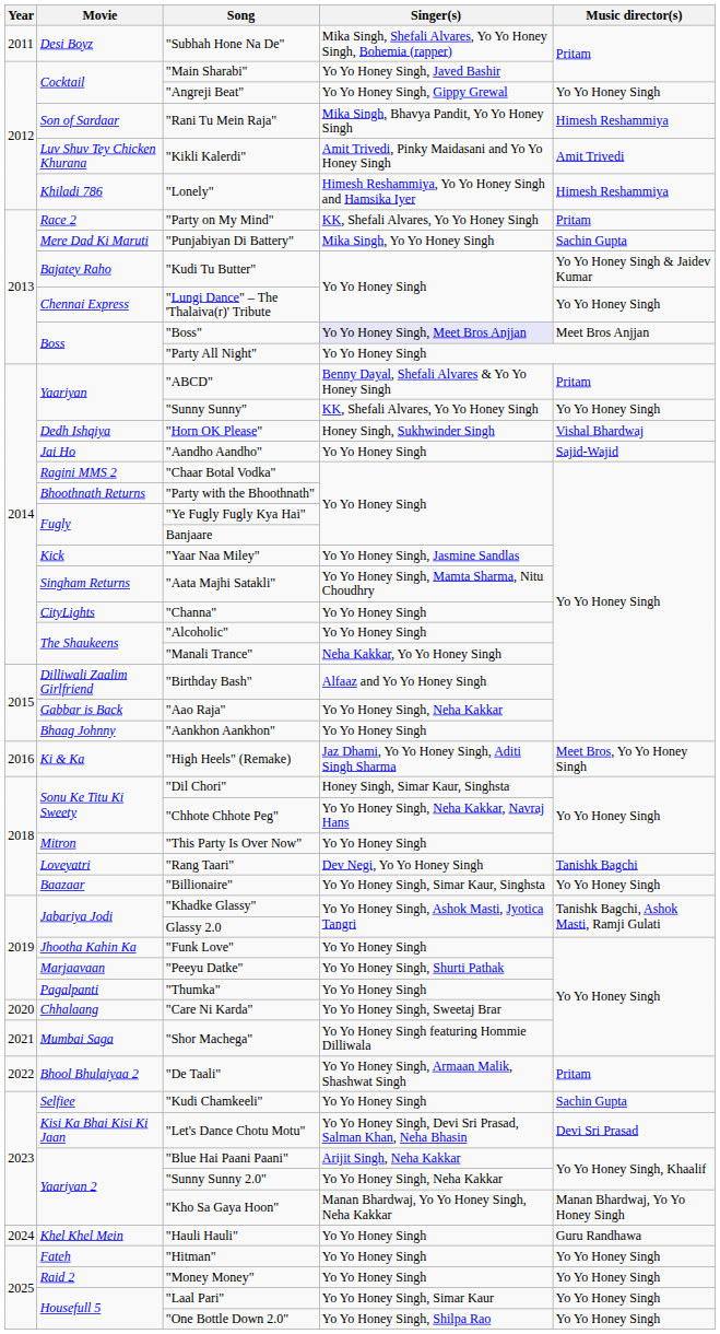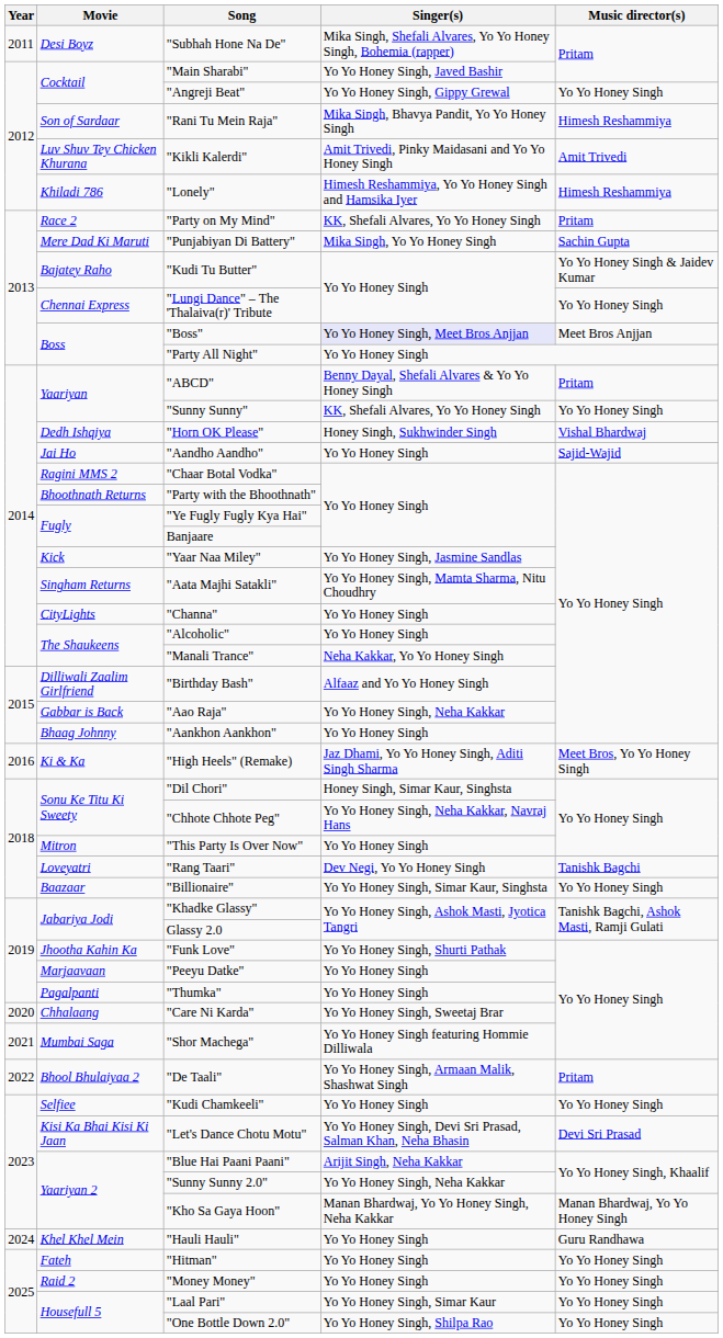"Funk Love" | Singer(s): Yo Yo Honey Singh -> Yo Yo Honey Singh, Shurti Pathak
"Peeyu Datke" | Singer(s): Yo Yo Honey Singh, Shurti Pathak -> Yo Yo Honey Singh
"Kudi Chamkeeli" | Music director(s): Sachin Gupta -> Yo Yo Honey Singh
